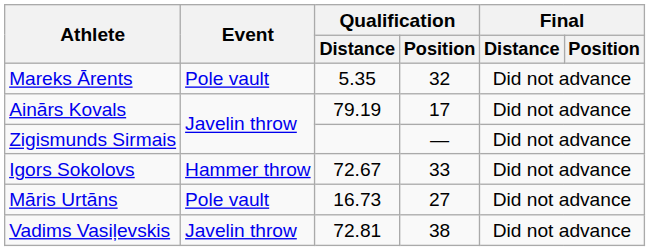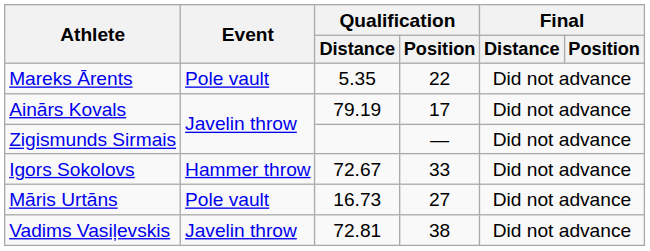Mareks Ārents | Qualification / Position: 32 -> 22
